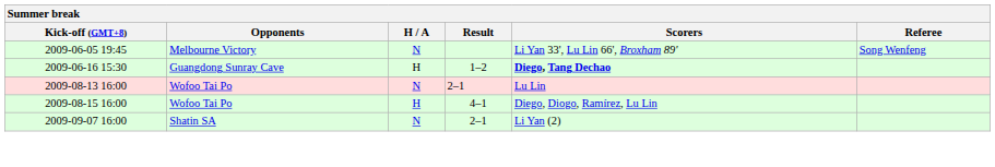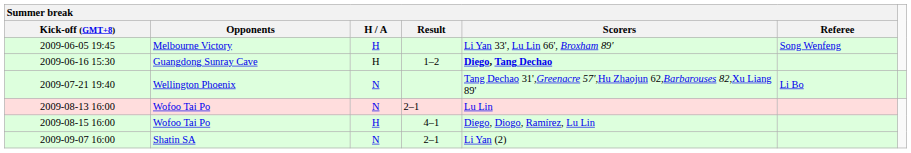2009-06-05 19:45 | Summer break / H / A: N -> H
+ row: 2009-07-21 19:40 | Wellington Phoenix | N | Tang Dechao 31',Greenacre 57',Hu Zhaojun 62,Barbarouses 82,Xu Liang 89' | Li Bo
